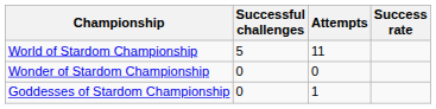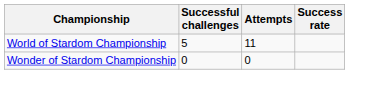- row: Goddesses of Stardom Championship | 0 | 1
